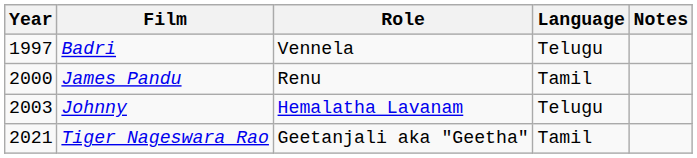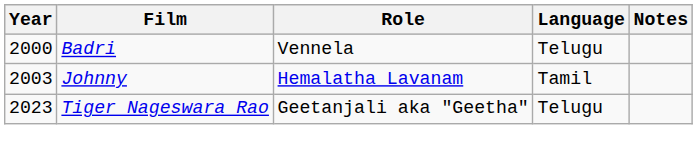Badri | Year: 1997 -> 2000
- row: 2000 | James Pandu | Renu | Tamil
Johnny | Language: Telugu -> Tamil
Tiger Nageswara Rao | Year: 2021 -> 2023
Tiger Nageswara Rao | Language: Tamil -> Telugu
